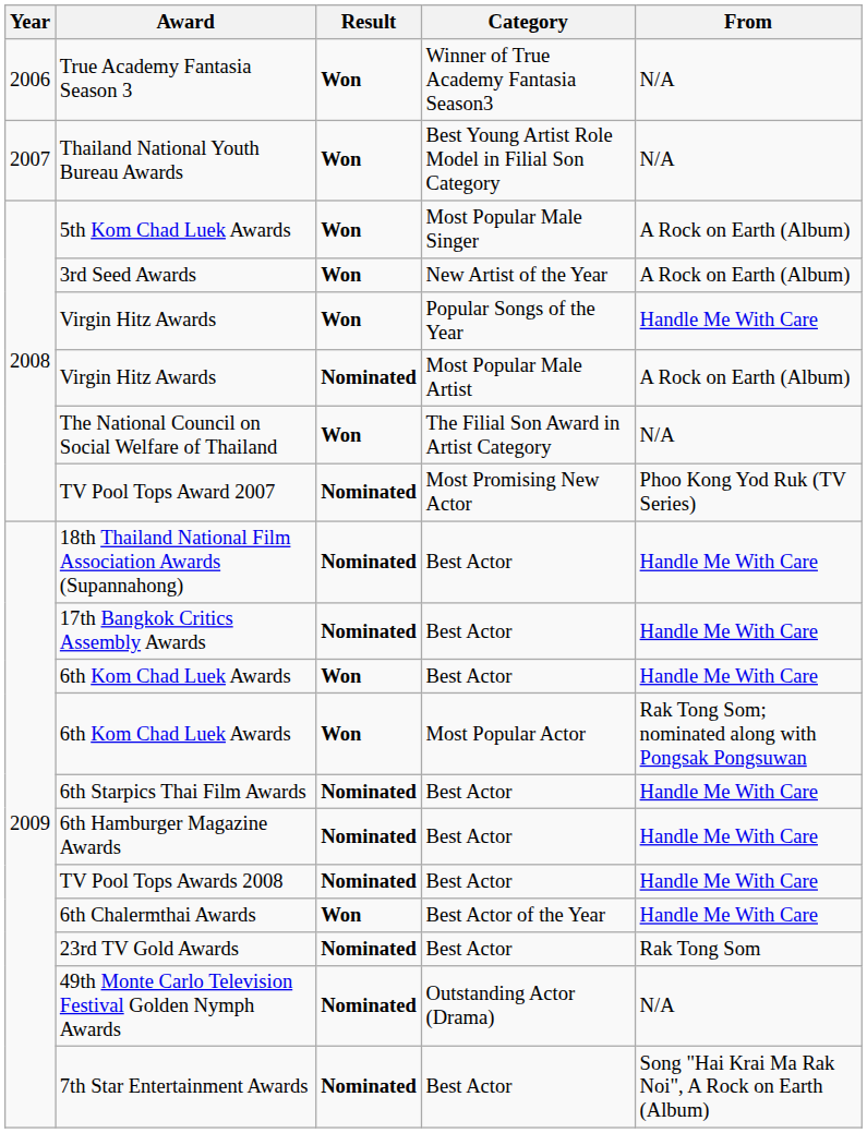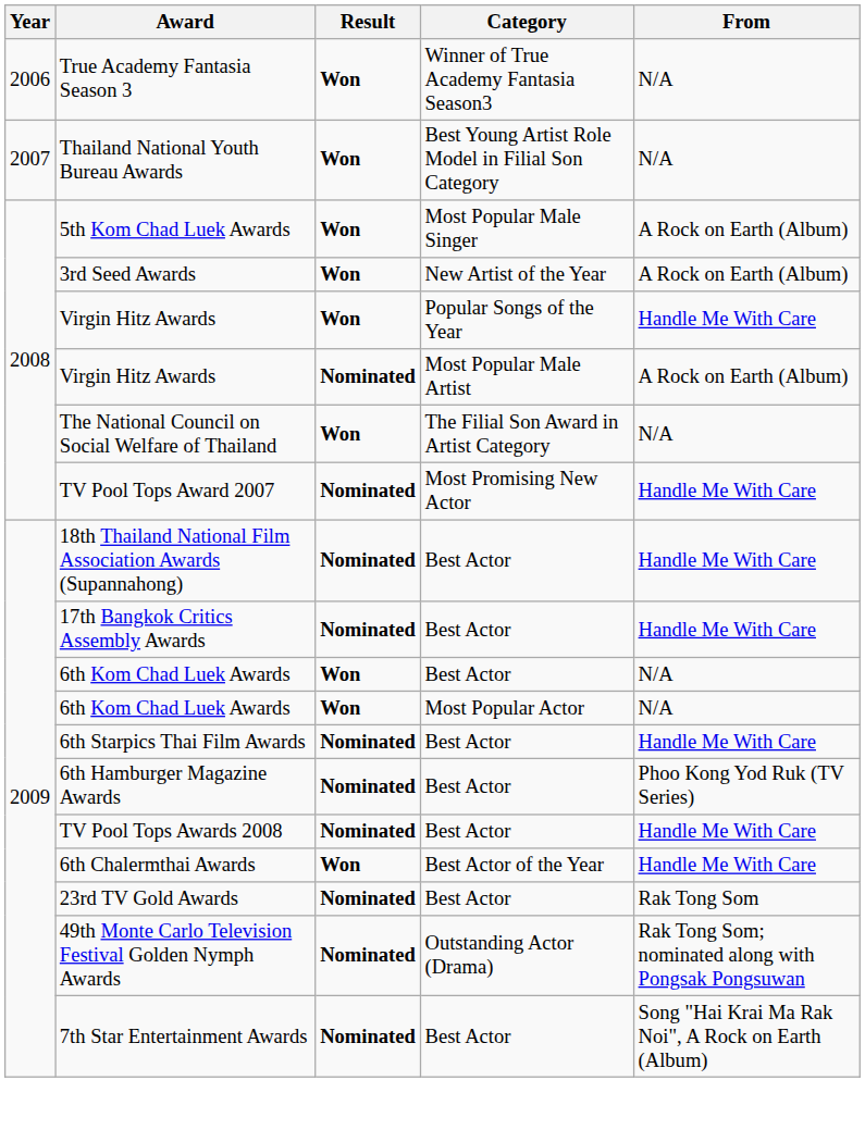TV Pool Tops Award 2007 | From: Phoo Kong Yod Ruk (TV Series) -> Handle Me With Care
6th Kom Chad Luek Awards / Best Actor | From: Handle Me With Care -> N/A
6th Kom Chad Luek Awards / Most Popular Actor | From: Rak Tong Som; nominated along with Pongsak Pongsuwan -> N/A
6th Hamburger Magazine Awards | From: Handle Me With Care -> Phoo Kong Yod Ruk (TV Series)
49th Monte Carlo Television Festival Golden Nymph Awards | From: N/A -> Rak Tong Som; nominated along with Pongsak Pongsuwan
